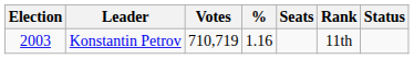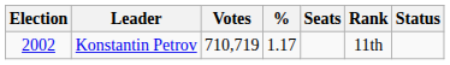Konstantin Petrov | Election: 2003 -> 2002
Konstantin Petrov | %: 1.16 -> 1.17
